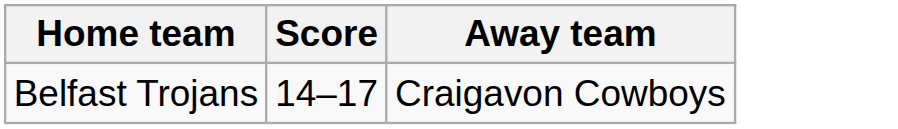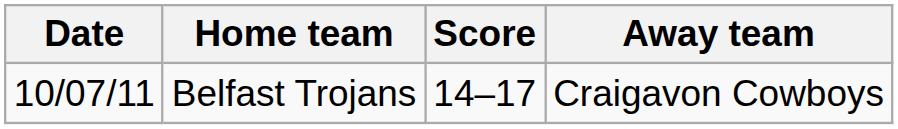+ column: Date | 10/07/11
